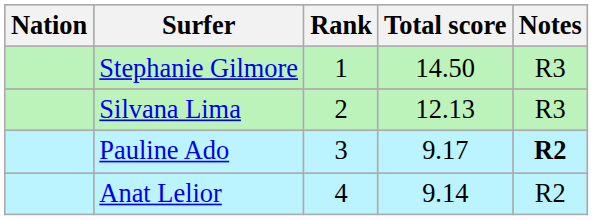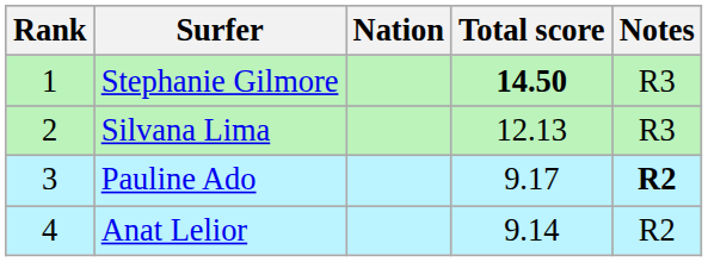columns swapped: Rank <-> Nation
Stephanie Gilmore | Total score: normal -> bold
